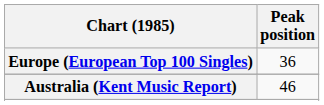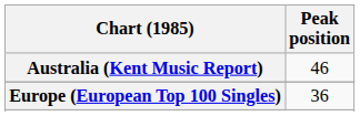rows swapped: Australia (Kent Music Report) <-> Europe (European Top 100 Singles)
